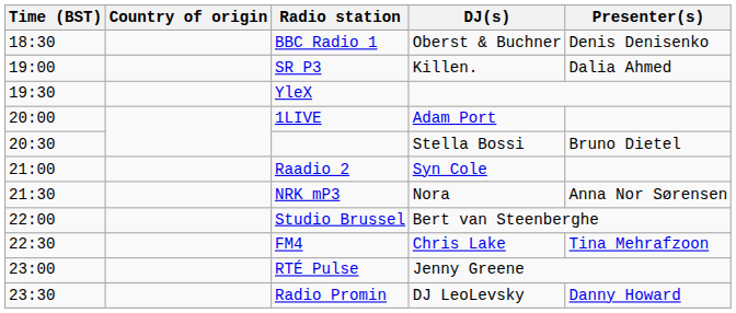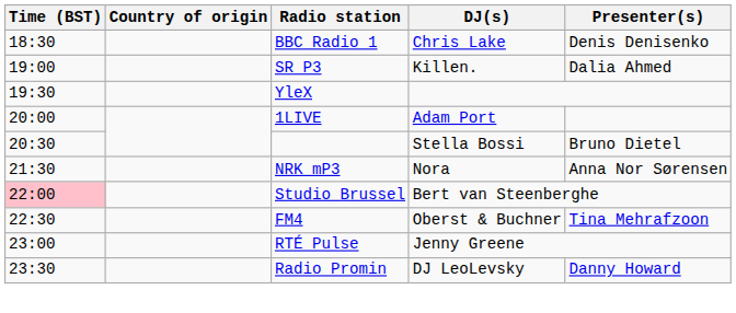BBC Radio 1 | DJ(s): Oberst & Buchner -> Chris Lake
- row: 21:00 | Raadio 2 | Syn Cole
Studio Brussel | Time (BST): no background -> pink background
FM4 | DJ(s): Chris Lake -> Oberst & Buchner
